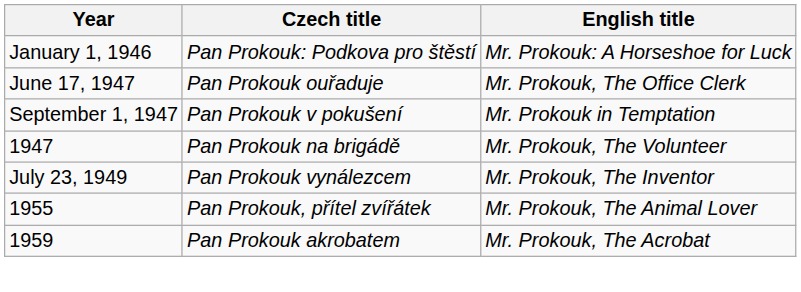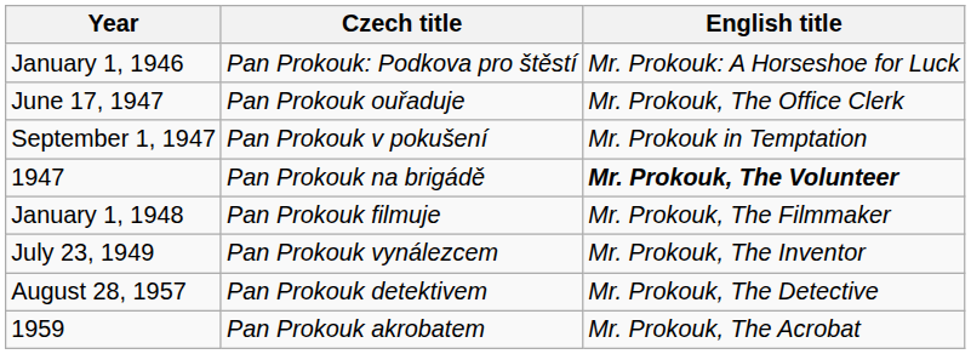1947 | English title: normal -> bold
+ row: January 1, 1948 | Pan Prokouk filmuje | Mr. Prokouk, The Filmmaker
- row: 1955 | Pan Prokouk, přítel zvířátek | Mr. Prokouk, The Animal Lover
+ row: August 28, 1957 | Pan Prokouk detektivem | Mr. Prokouk, The Detective
